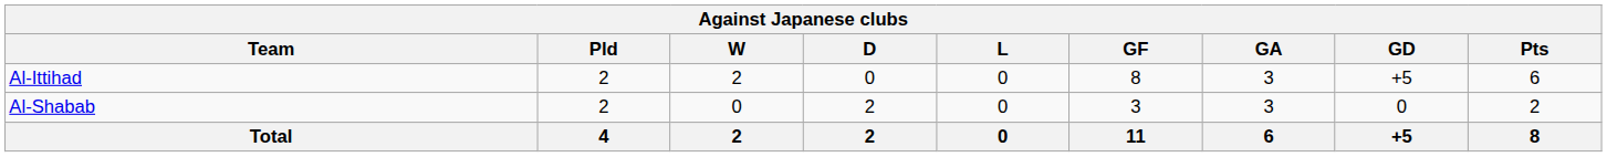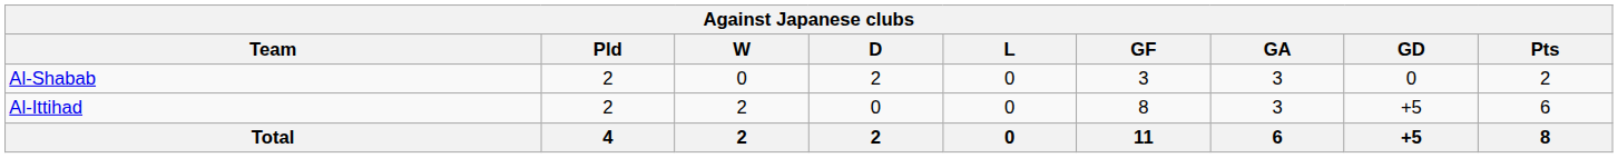rows swapped: Al-Ittihad <-> Al-Shabab
